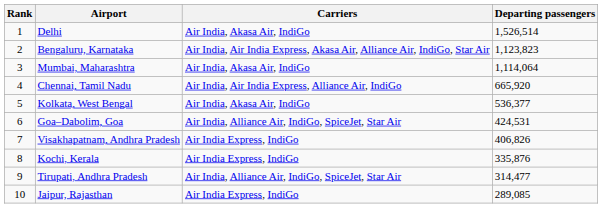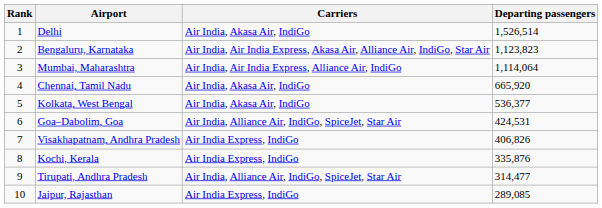Mumbai, Maharashtra | Carriers: Air India, Akasa Air, IndiGo -> Air India, Air India Express, Alliance Air, IndiGo
Chennai, Tamil Nadu | Carriers: Air India, Air India Express, Alliance Air, IndiGo -> Air India, Akasa Air, IndiGo
